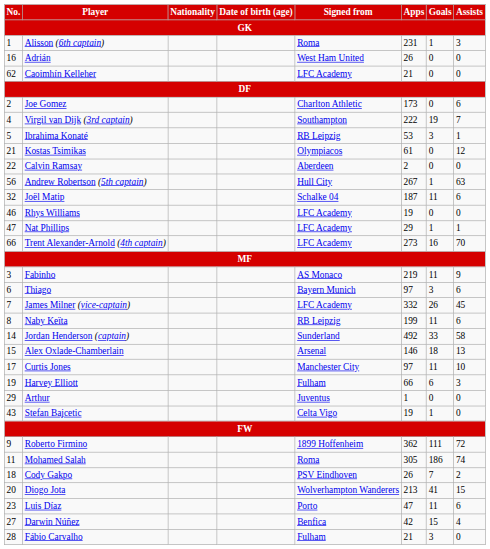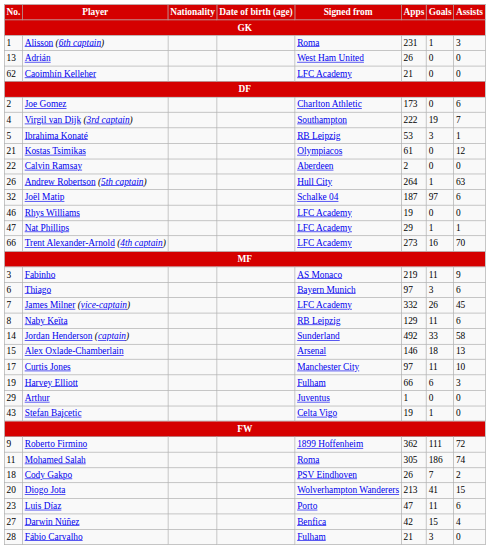Adrián | No.: 16 -> 13
Andrew Robertson (5th captain) | No.: 56 -> 26
Andrew Robertson (5th captain) | Apps: 267 -> 264
Joël Matip | Goals: 11 -> 97
Naby Keïta | Apps: 199 -> 129
